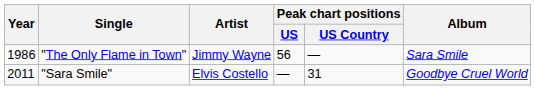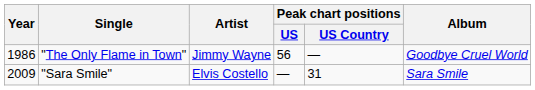"The Only Flame in Town" | Album: Sara Smile -> Goodbye Cruel World
"Sara Smile" | Year: 2011 -> 2009
"Sara Smile" | Album: Goodbye Cruel World -> Sara Smile
